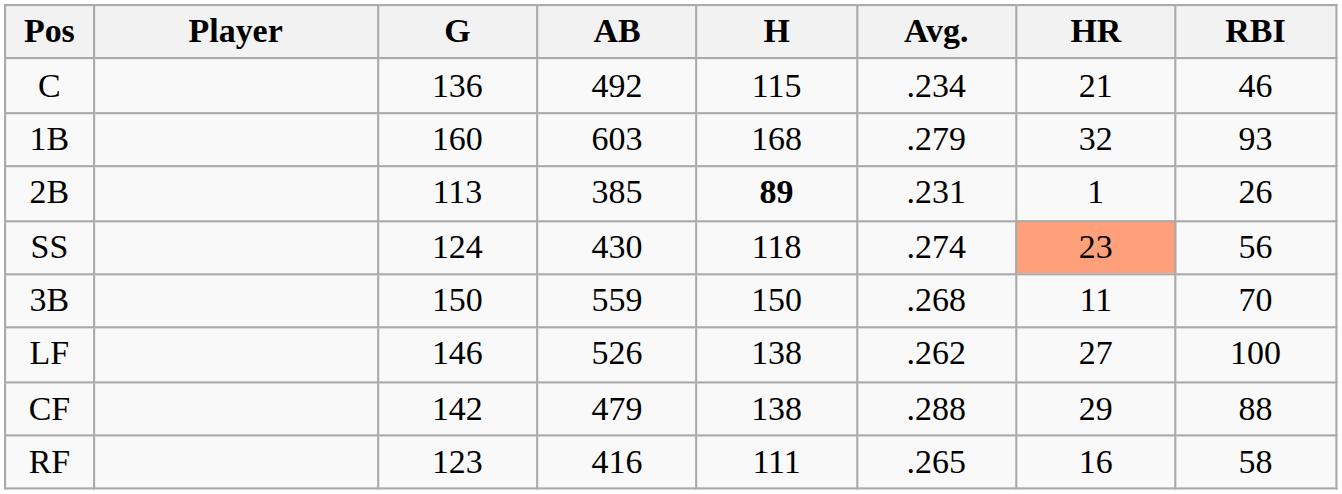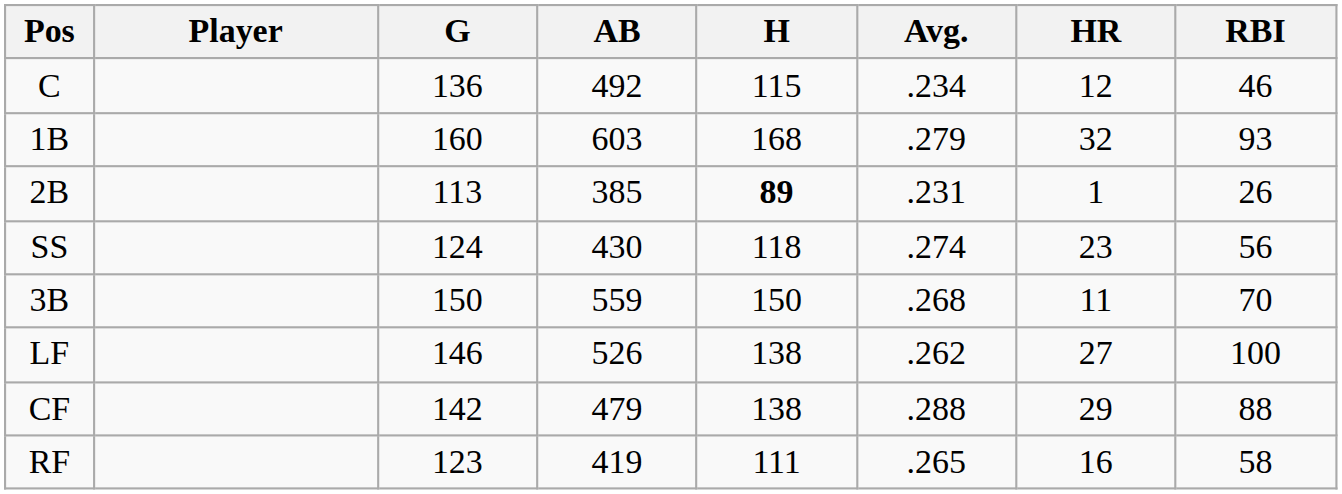C | HR: 21 -> 12
SS | HR: lightsalmon background -> no background
RF | AB: 416 -> 419
